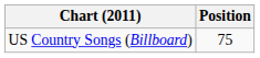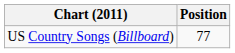US Country Songs (Billboard) | Position: 75 -> 77
